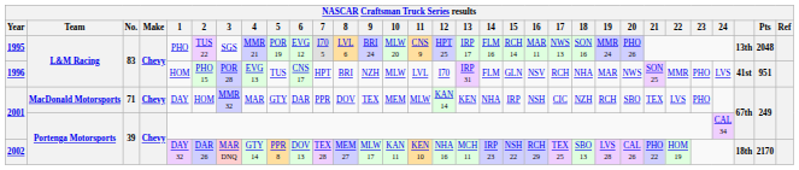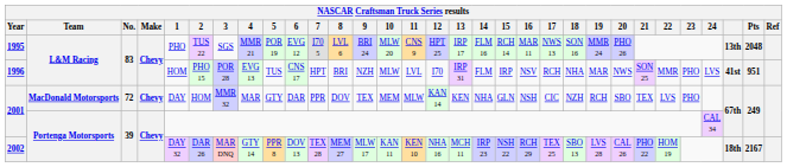1996 | 15: GLN -> IRP
2001 / MacDonald Motorsports | No.: 71 -> 72
2001 / MacDonald Motorsports | 15: IRP -> GLN
2002 | Pts: 2170 -> 2167
